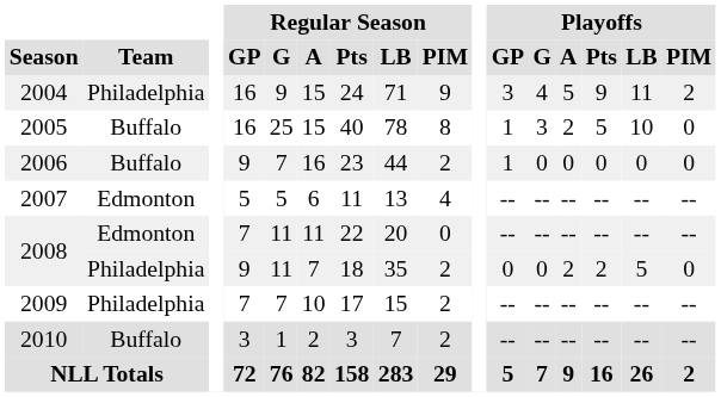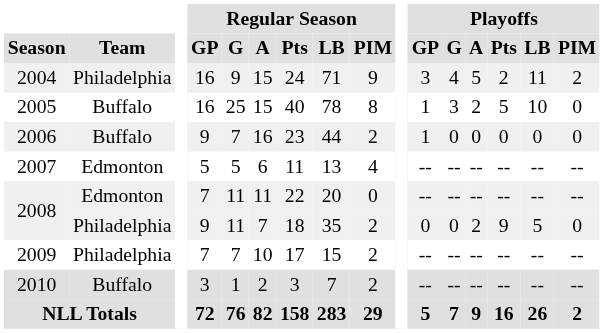2004 | Playoffs / Pts: 9 -> 2
2008 / 9 | Playoffs / Pts: 2 -> 9
